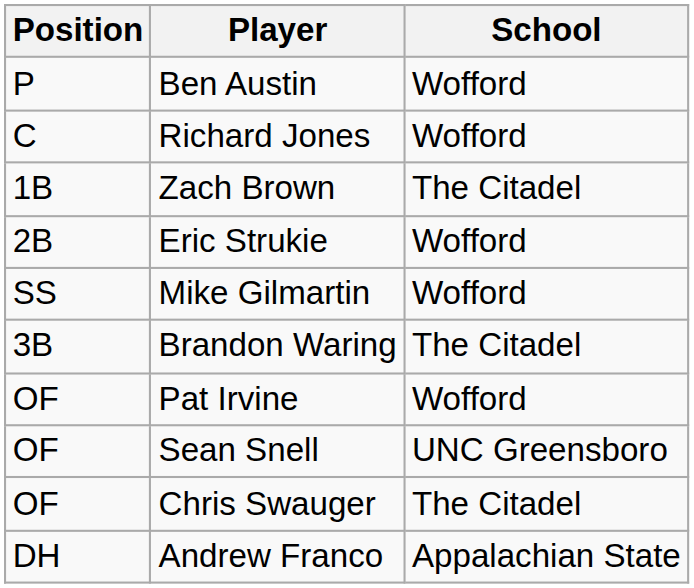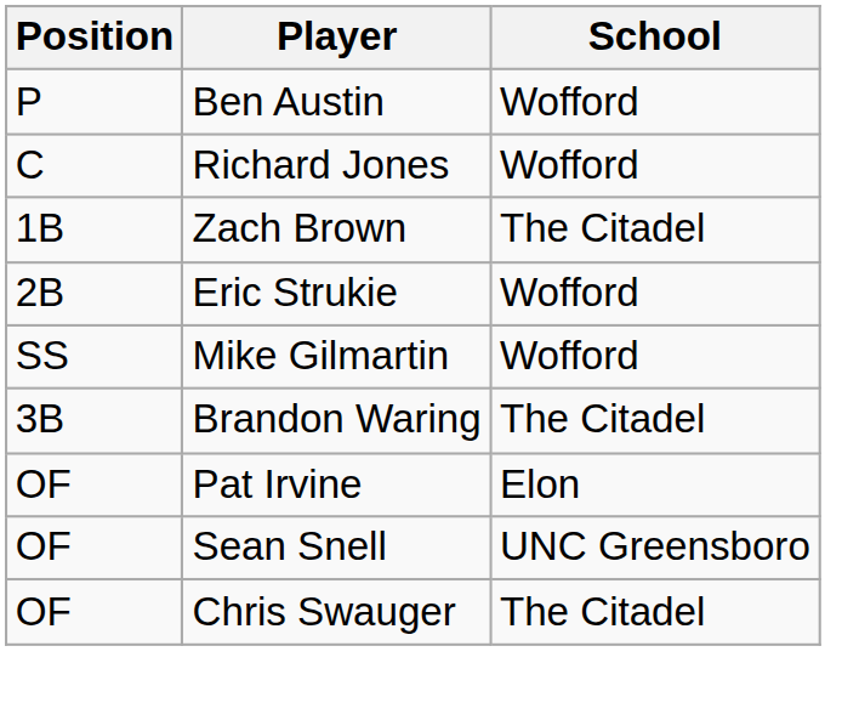Pat Irvine | School: Wofford -> Elon
- row: DH | Andrew Franco | Appalachian State
